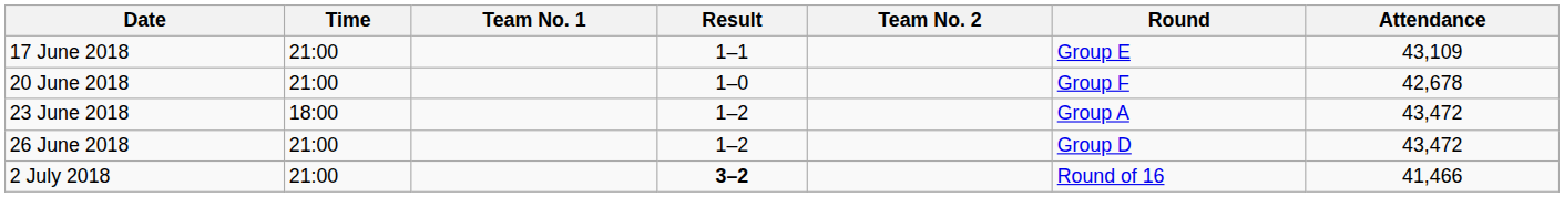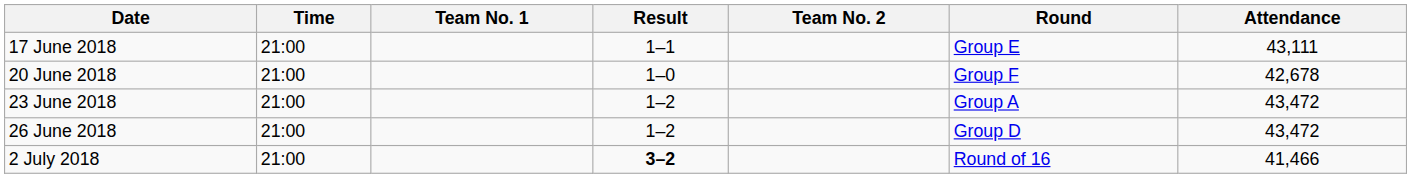17 June 2018 | Attendance: 43,109 -> 43,111
23 June 2018 | Time: 18:00 -> 21:00
